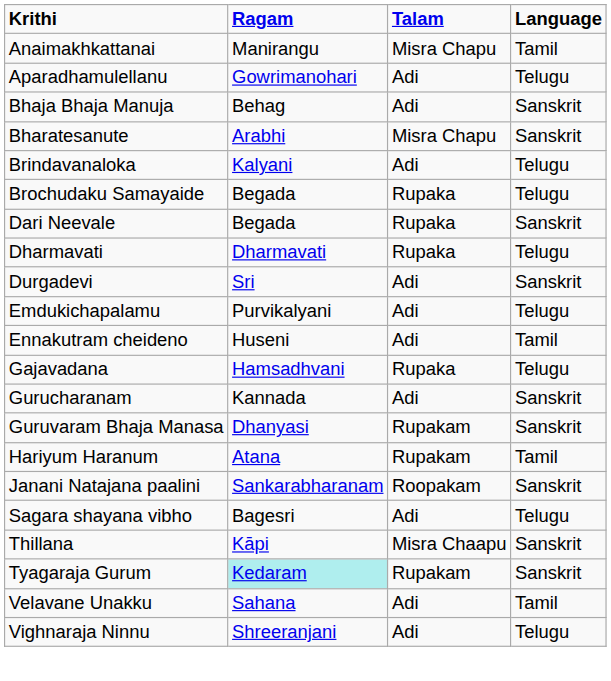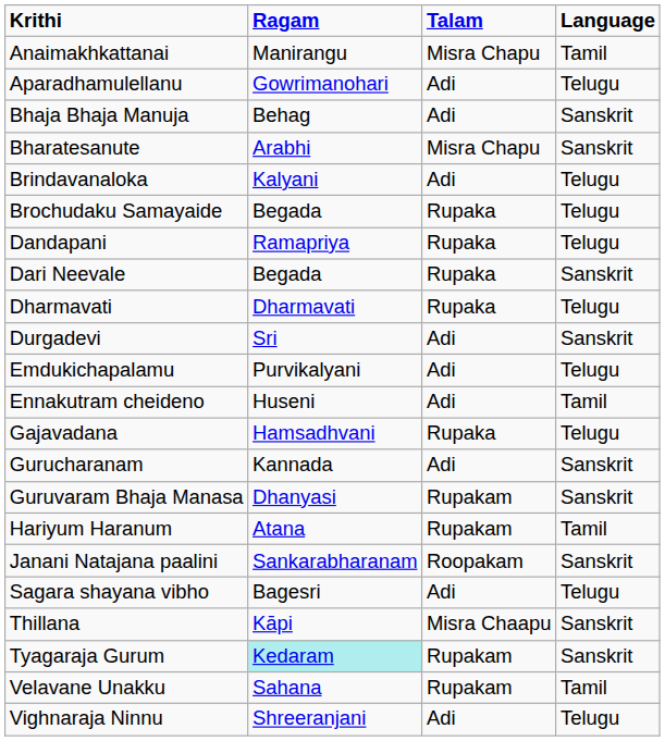+ row: Dandapani | Ramapriya | Rupaka | Telugu
Velavane Unakku | Talam: Adi -> Rupakam
